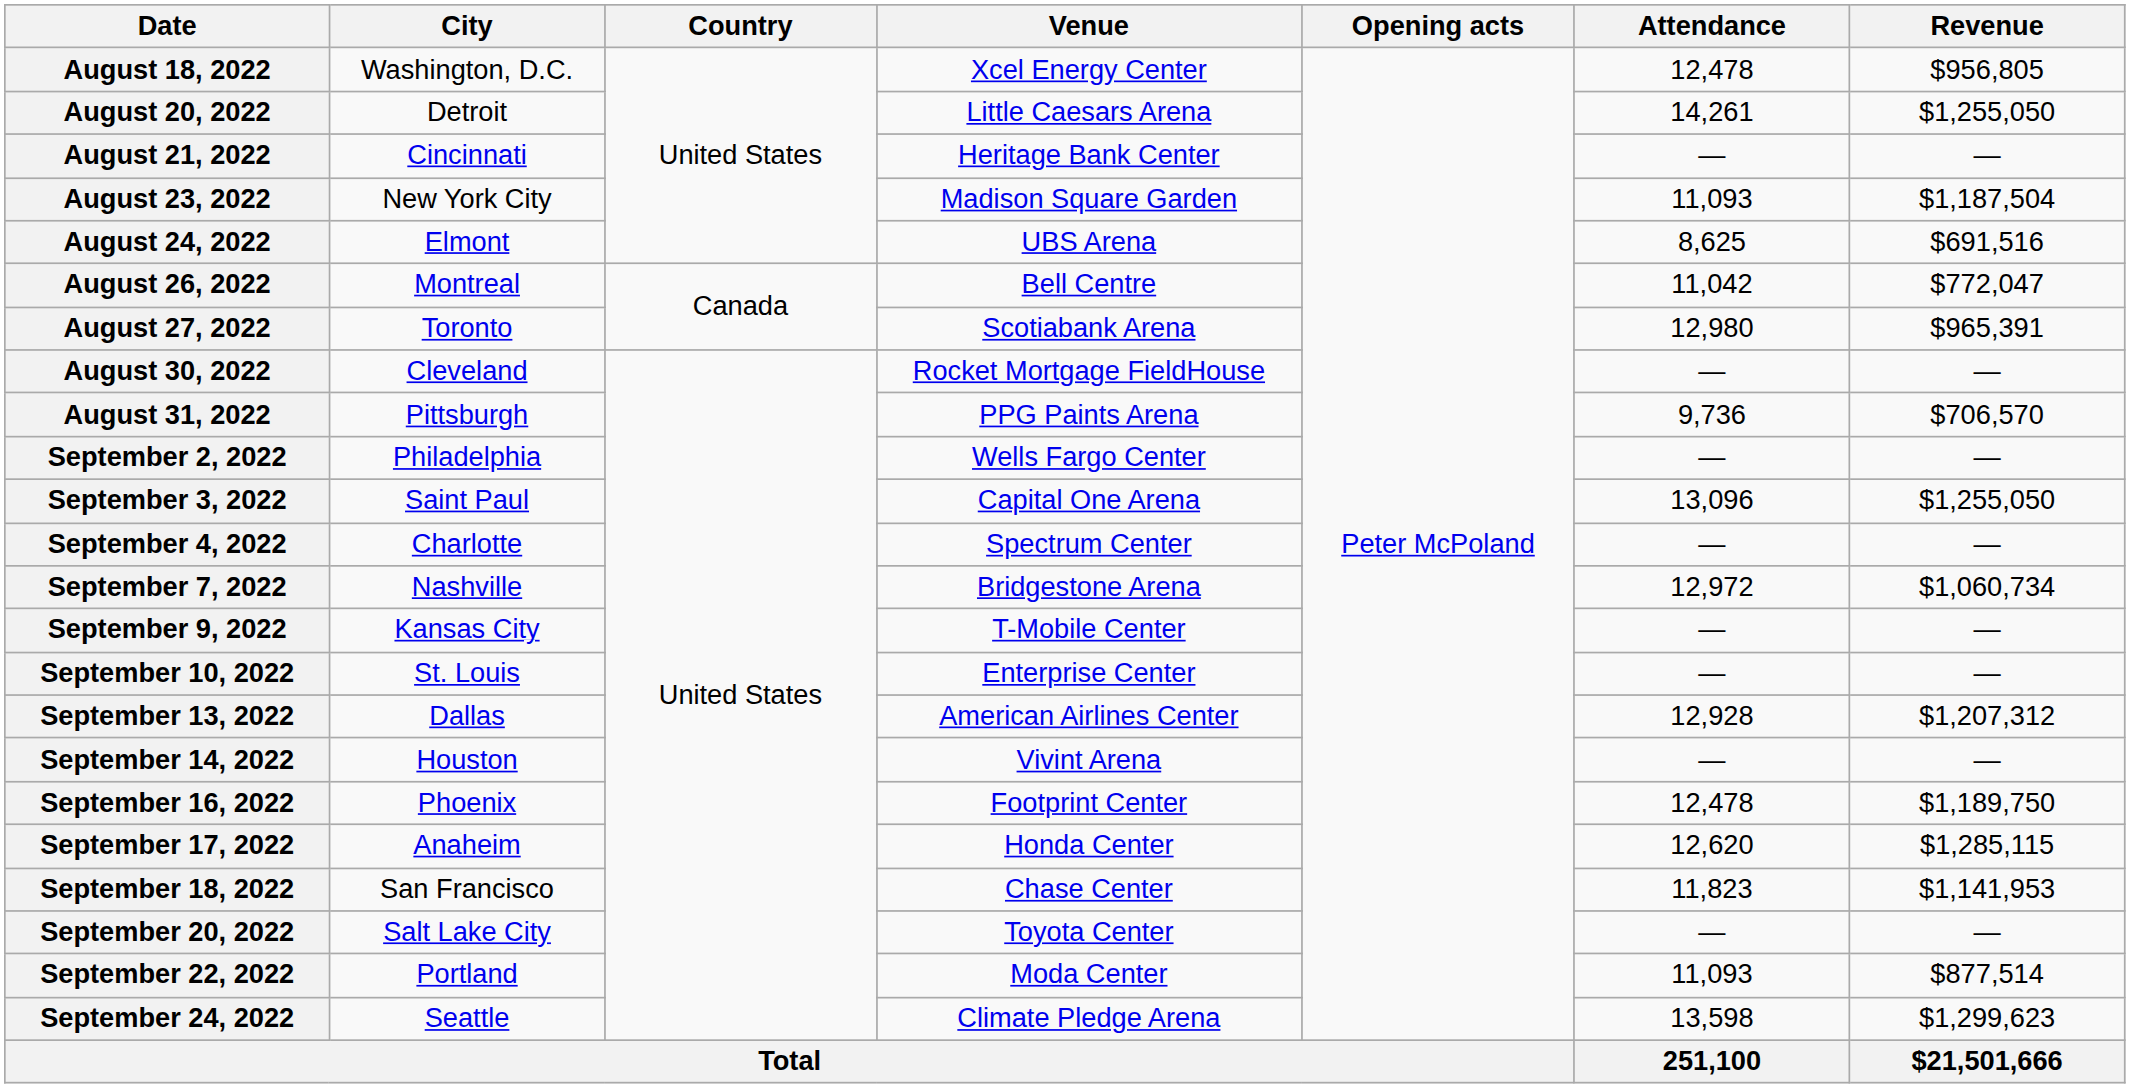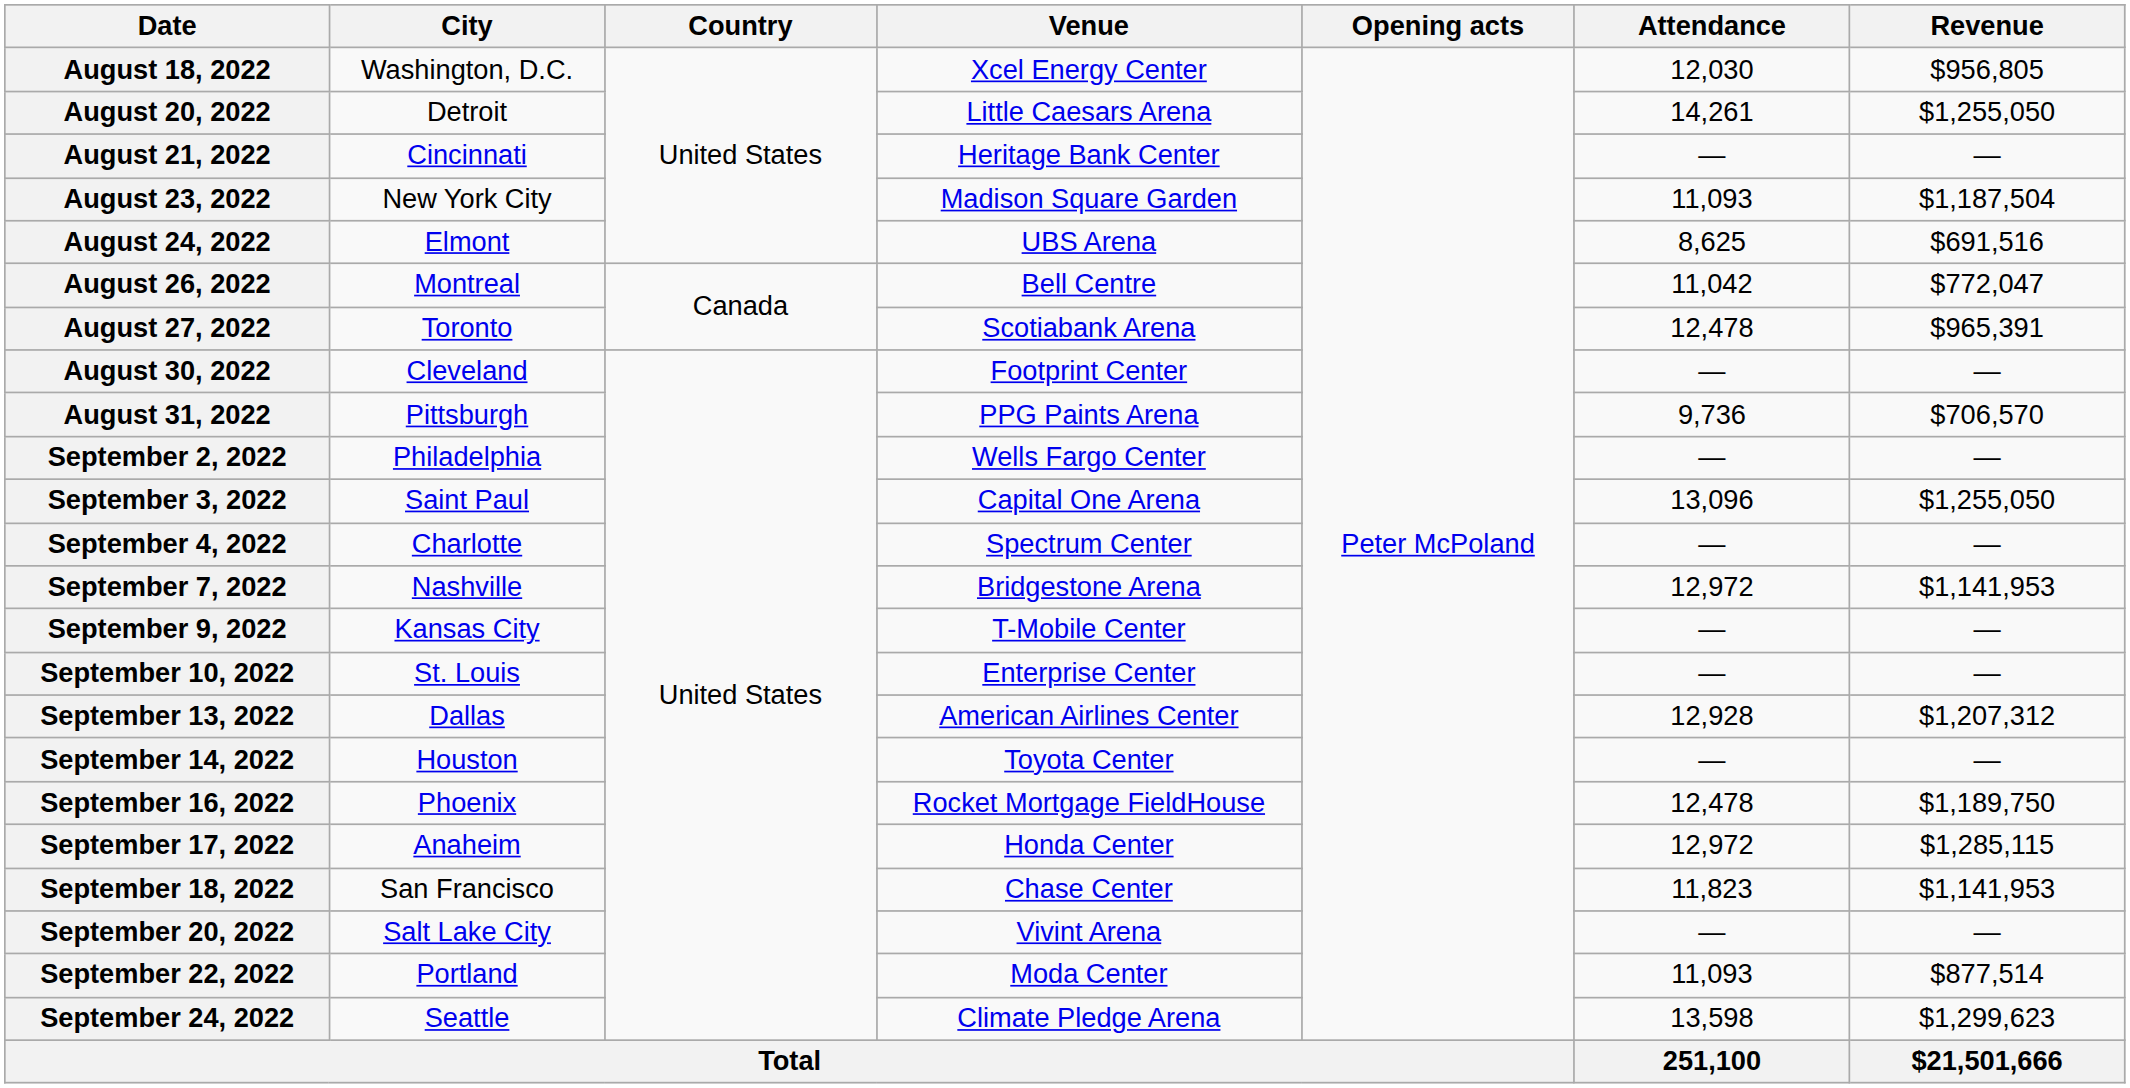August 18, 2022 | Attendance: 12,478 -> 12,030
August 27, 2022 | Attendance: 12,980 -> 12,478
August 30, 2022 | Venue: Rocket Mortgage FieldHouse -> Footprint Center
September 7, 2022 | Revenue: $1,060,734 -> $1,141,953
September 14, 2022 | Venue: Vivint Arena -> Toyota Center
September 16, 2022 | Venue: Footprint Center -> Rocket Mortgage FieldHouse
September 17, 2022 | Attendance: 12,620 -> 12,972
September 20, 2022 | Venue: Toyota Center -> Vivint Arena
